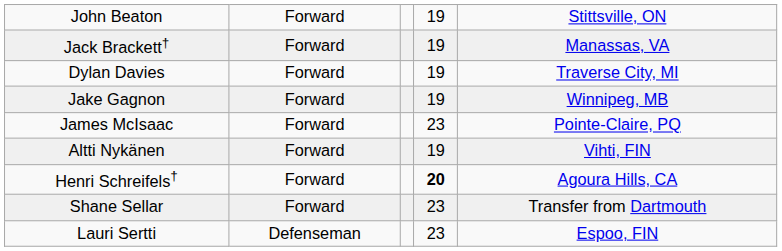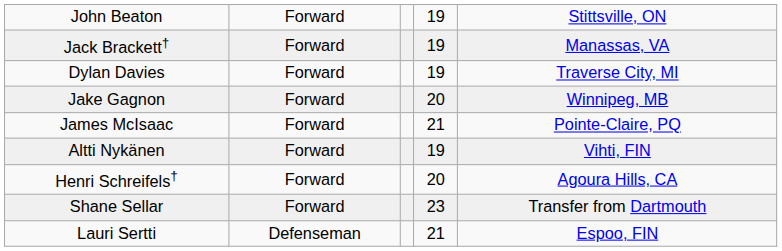Jake Gagnon | column 4: 19 -> 20
James McIsaac | column 4: 23 -> 21
Henri Schreifels† | column 4: bold -> normal
Lauri Sertti | column 4: 23 -> 21
